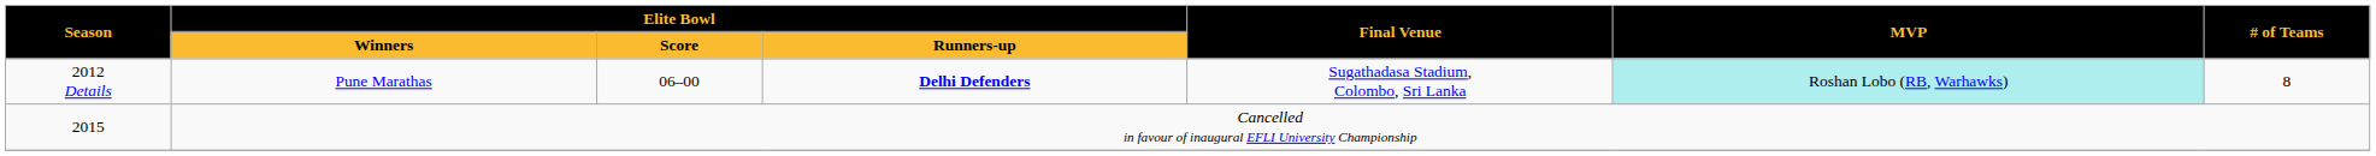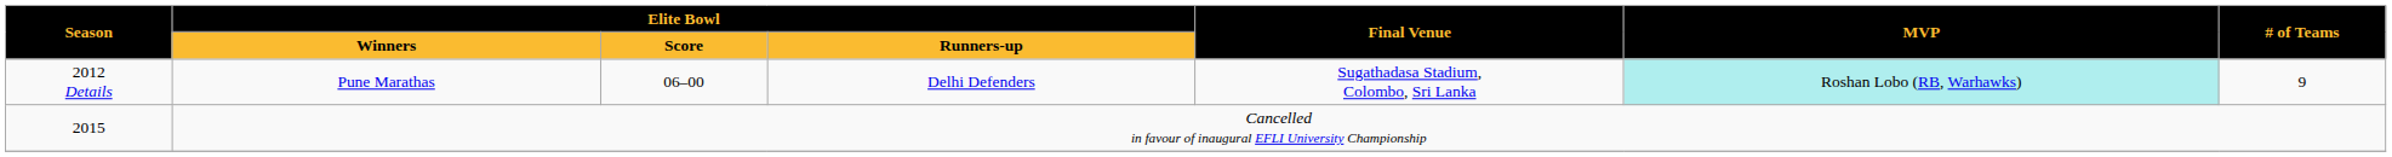2012 Details | Elite Bowl / Runners-up: bold -> normal
2012 Details | # of Teams: 8 -> 9
